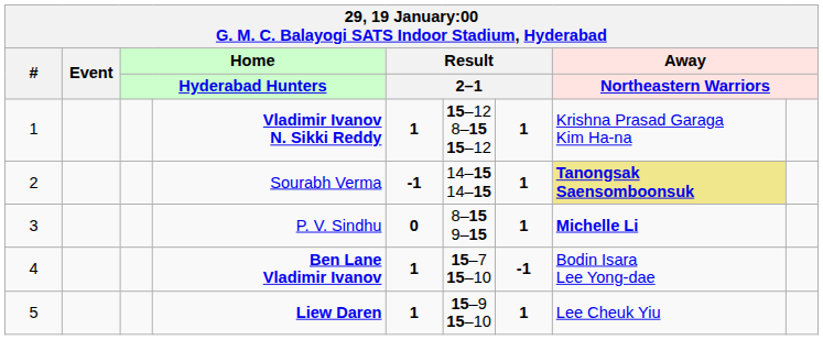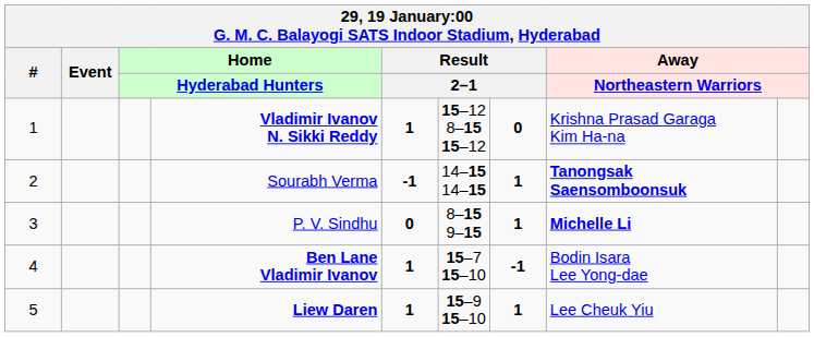Vladimir Ivanov N. Sikki Reddy | column 7: 1 -> 0
Sourabh Verma | column 8: khaki background -> no background
